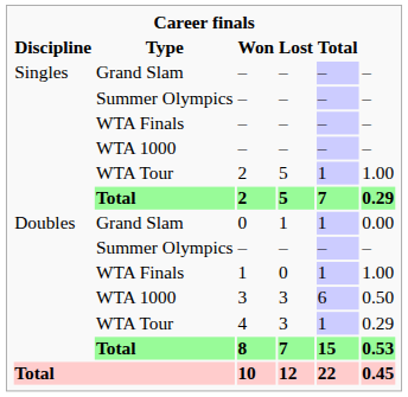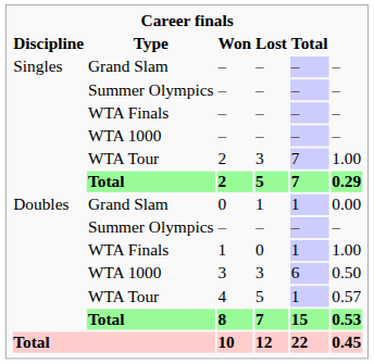WTA Tour / 2 | Lost: 5 -> 3
WTA Tour / 2 | Total: 1 -> 7
4 | Lost: 3 -> 5
4 | column 6: 0.29 -> 0.57
